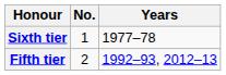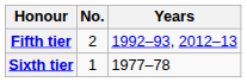rows swapped: Fifth tier <-> Sixth tier
